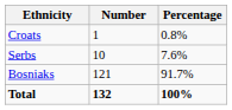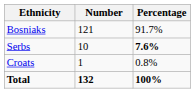rows swapped: Bosniaks <-> Croats
Serbs | Percentage: normal -> bold
